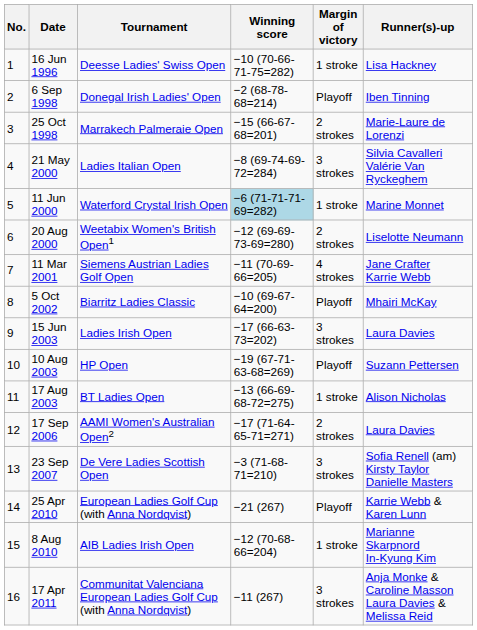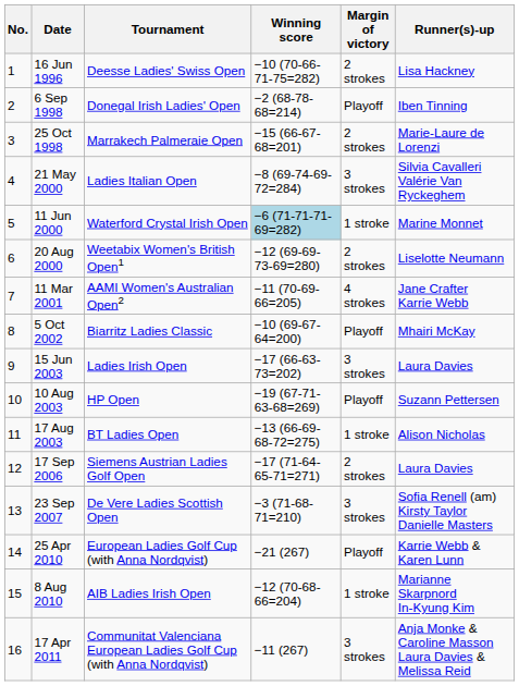16 Jun 1996 | Margin of victory: 1 stroke -> 2 strokes
11 Mar 2001 | Tournament: Siemens Austrian Ladies Golf Open -> AAMI Women's Australian Open2
17 Sep 2006 | Tournament: AAMI Women's Australian Open2 -> Siemens Austrian Ladies Golf Open
